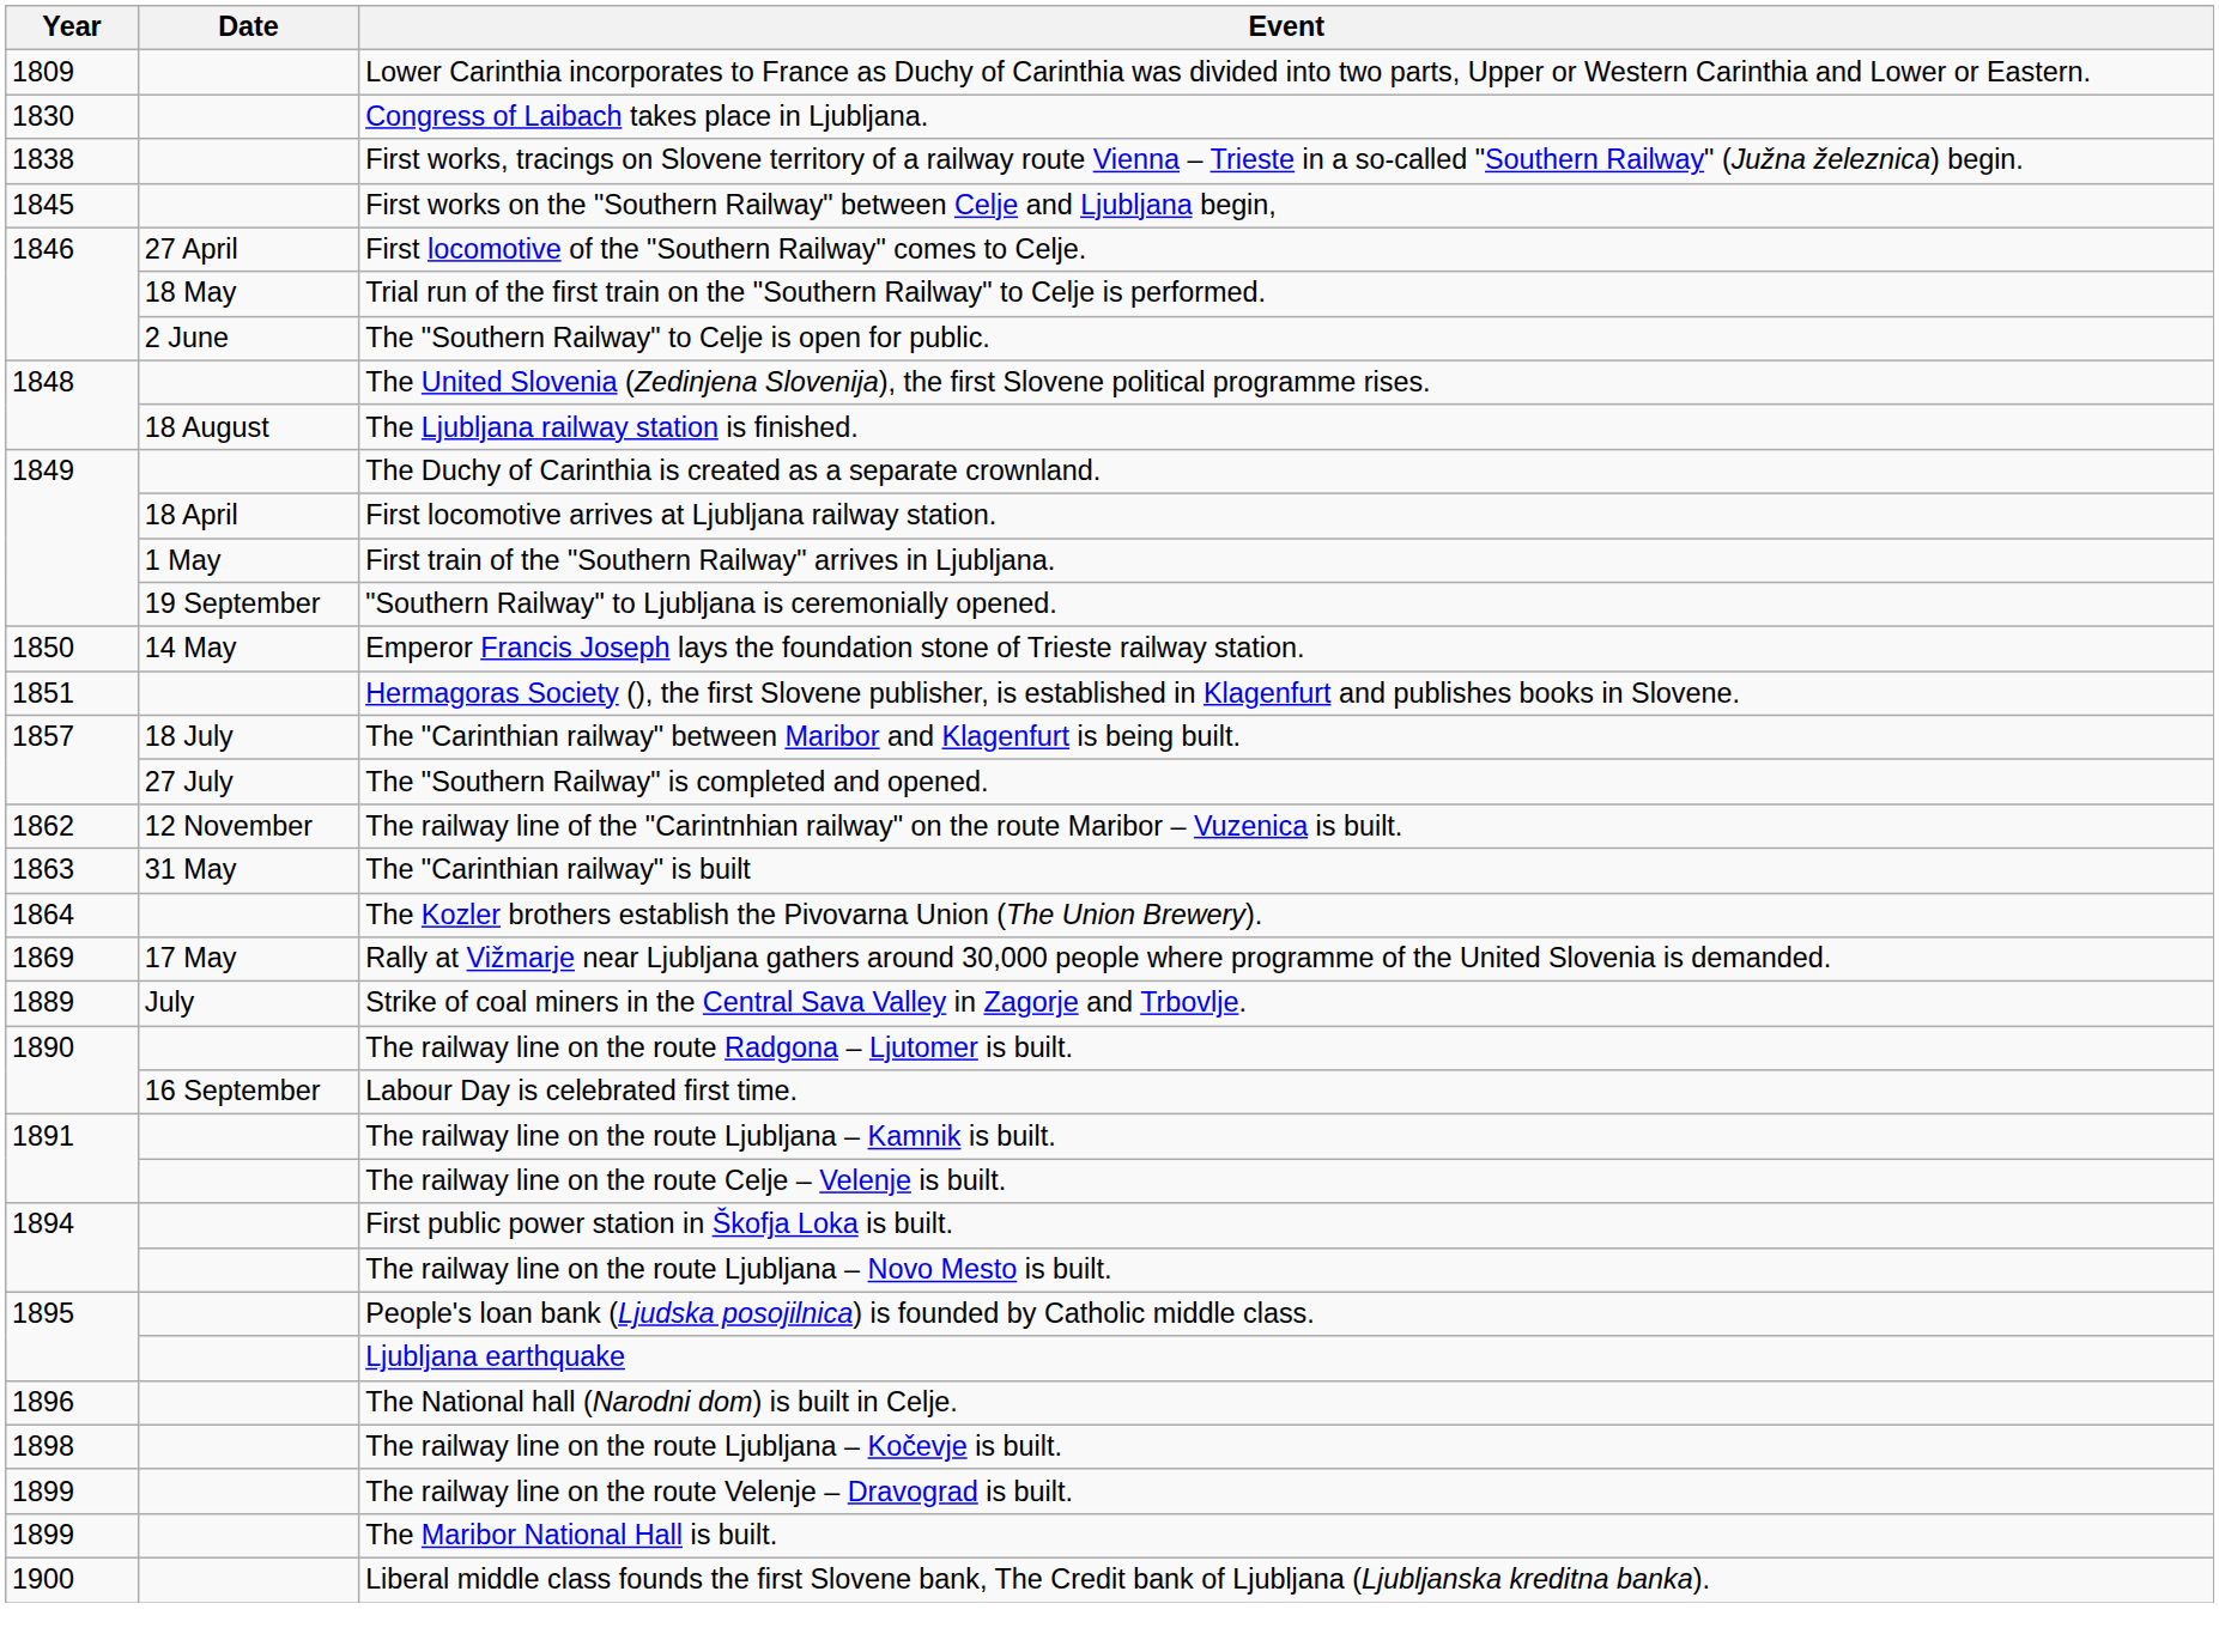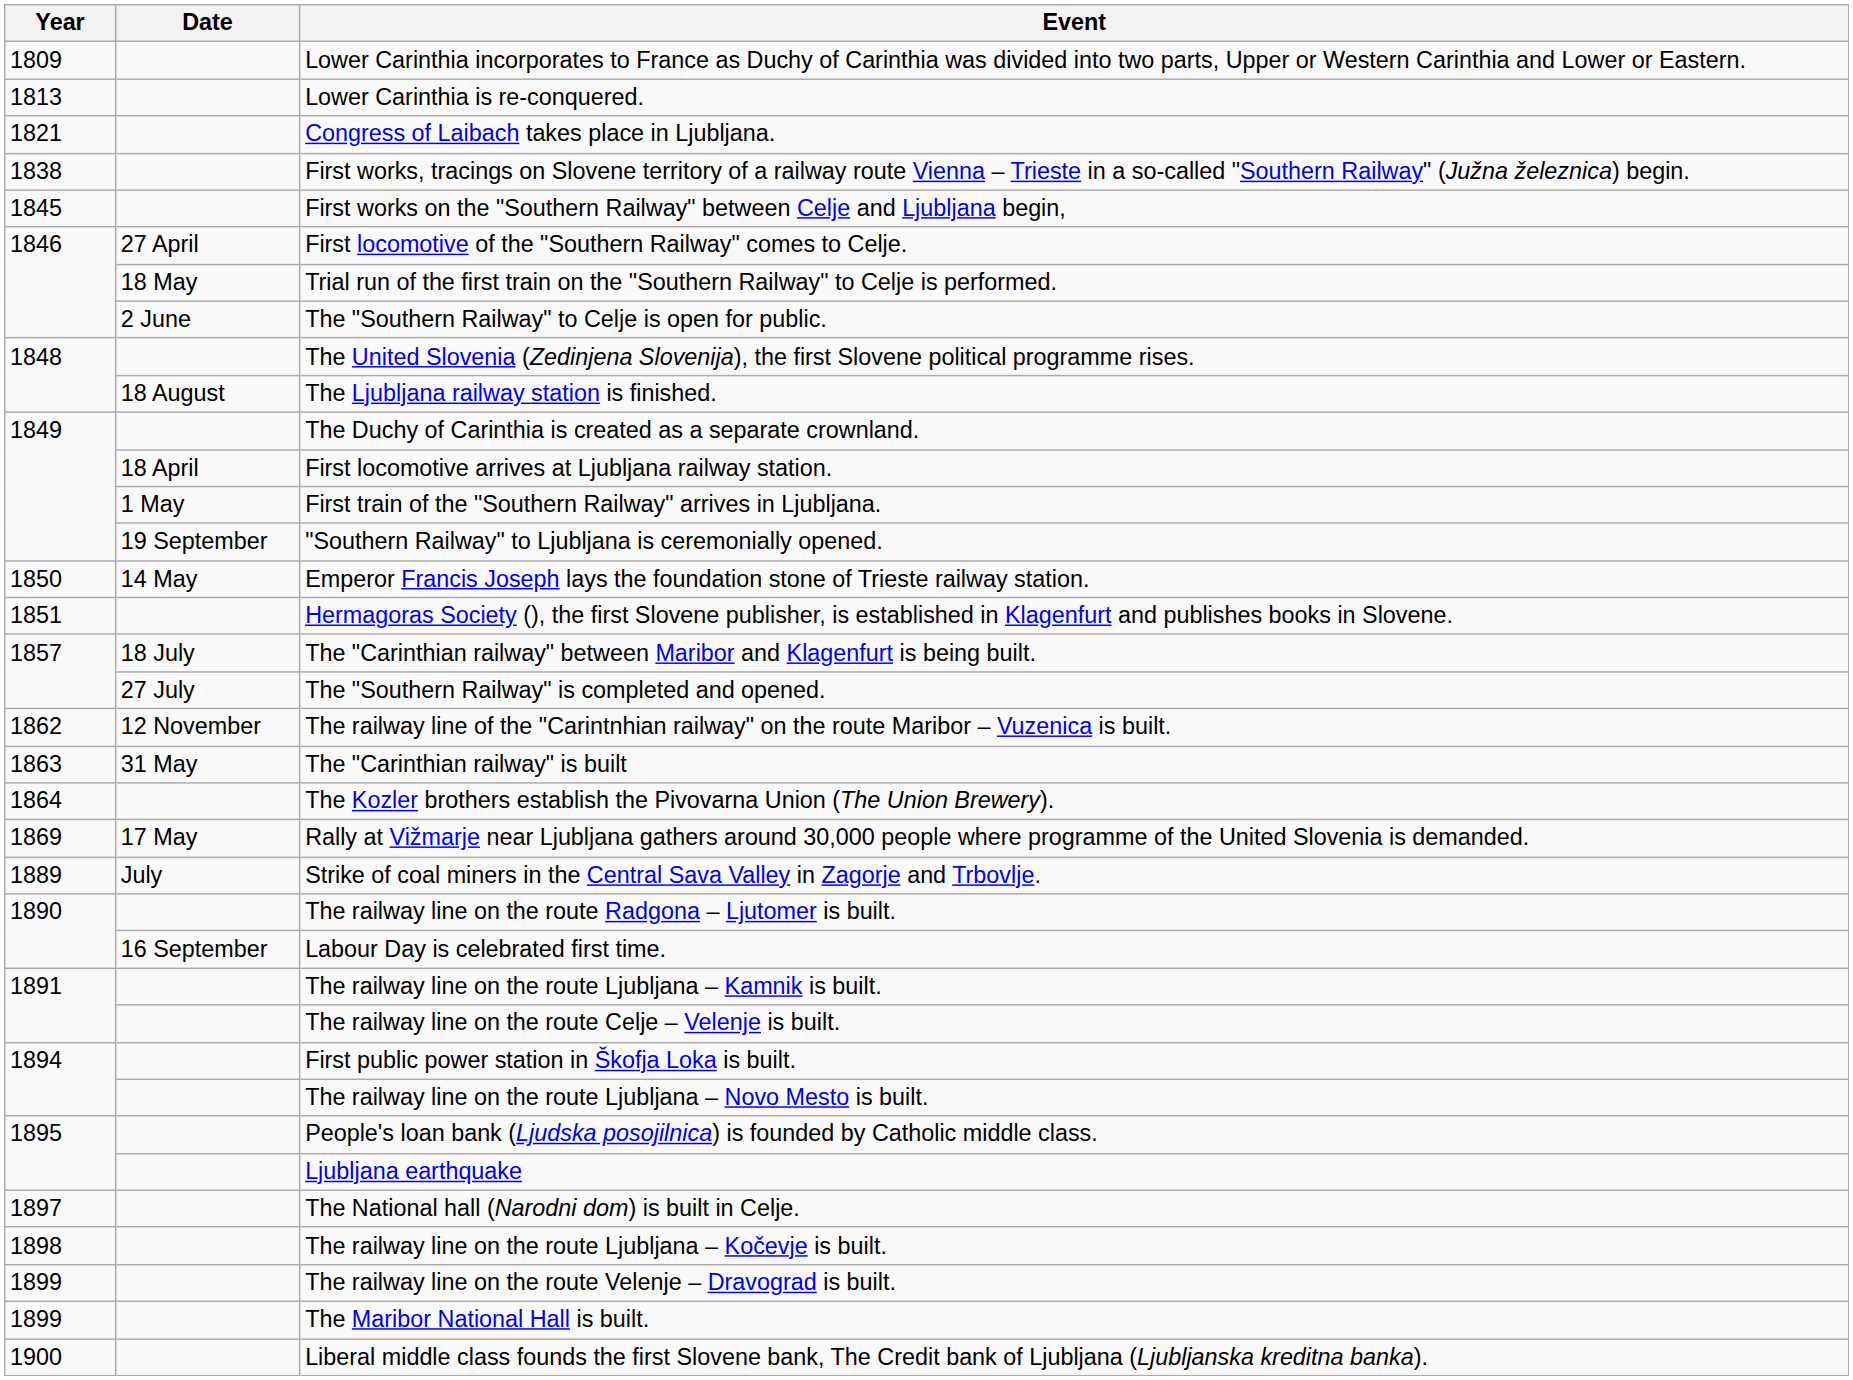+ row: 1813 | Lower Carinthia is re-conquered.
Congress of Laibach takes place in Ljubljana. | Year: 1830 -> 1821
The National hall (Narodni dom) is built in Celje. | Year: 1896 -> 1897
